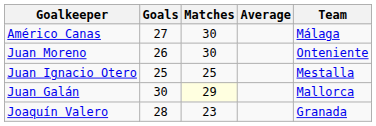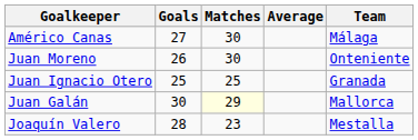Juan Ignacio Otero | Team: Mestalla -> Granada
Joaquín Valero | Team: Granada -> Mestalla
